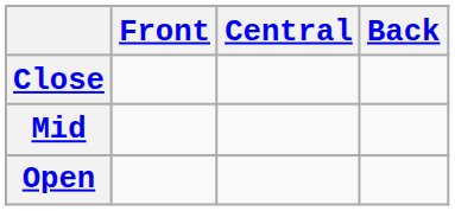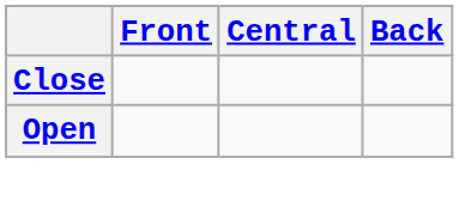- row: Mid
